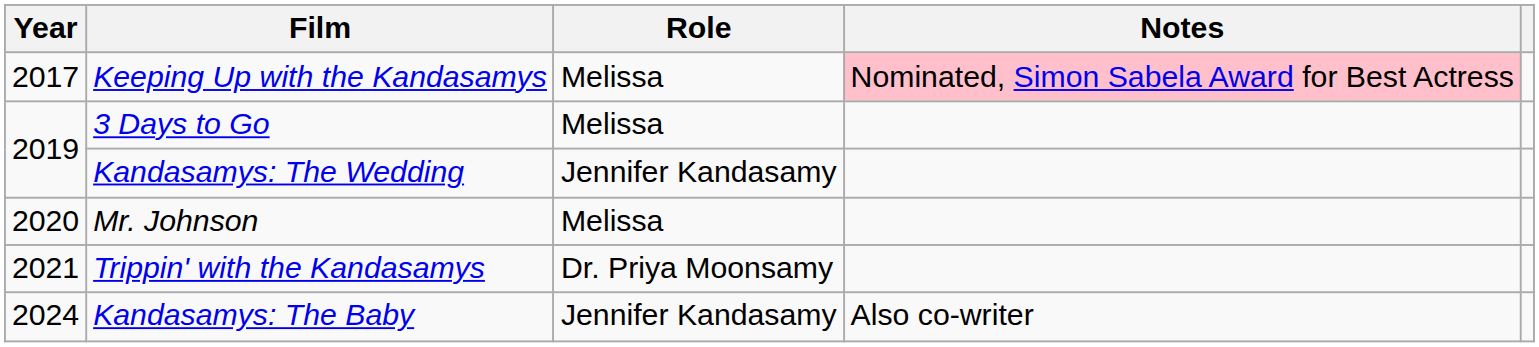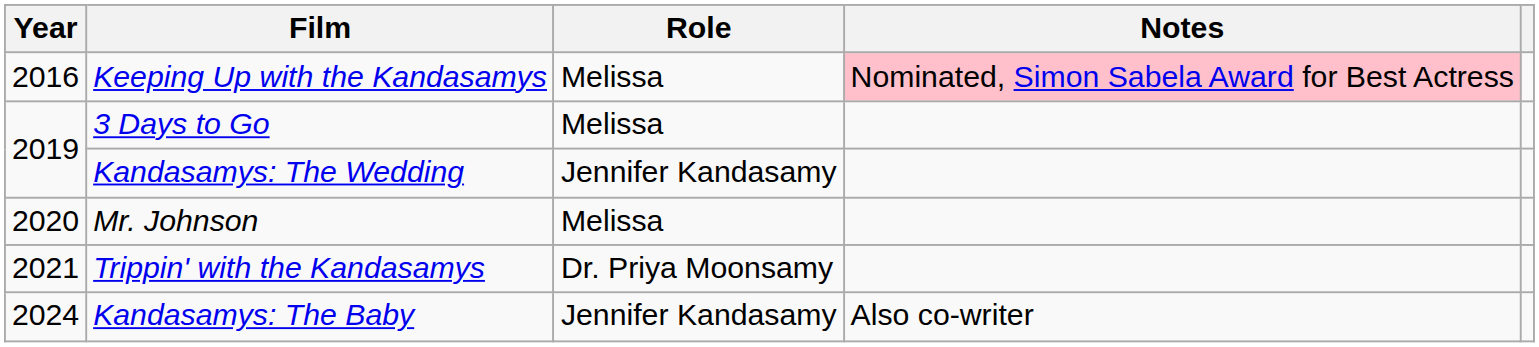Keeping Up with the Kandasamys | Year: 2017 -> 2016
